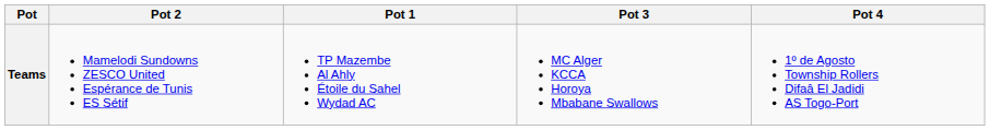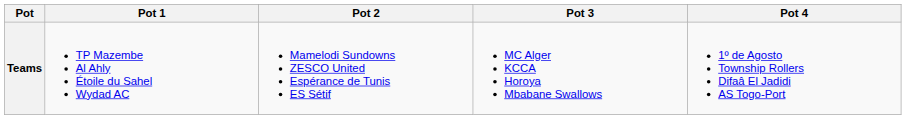columns swapped: Pot 1 <-> Pot 2
